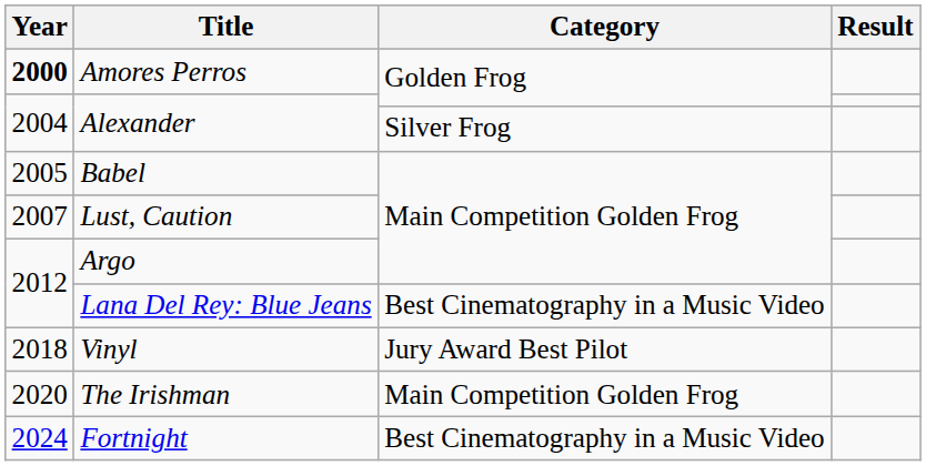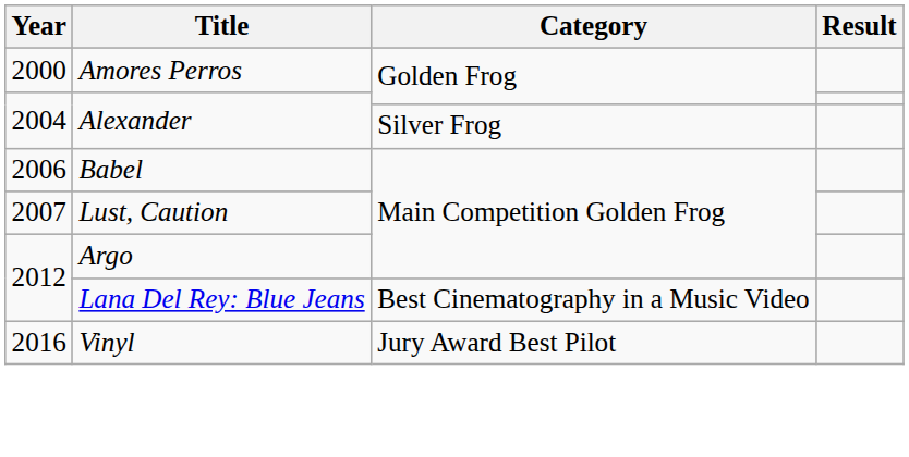Amores Perros | Year: bold -> normal
Babel | Year: 2005 -> 2006
Vinyl | Year: 2018 -> 2016
- row: 2020 | The Irishman | Main Competition Golden Frog
- row: 2024 | Fortnight | Best Cinematography in a Music Video
